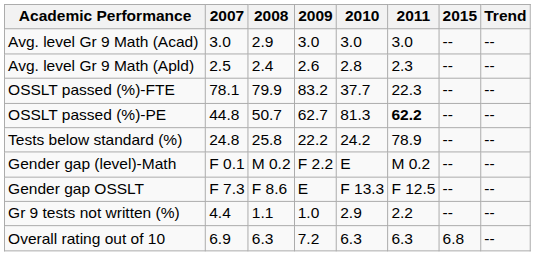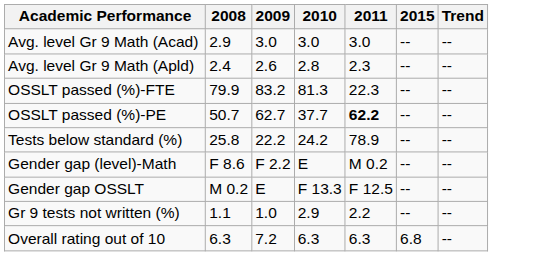- column: 2007 | 3.0 | 2.5 | 78.1 | 44.8 | 24.8 | F 0.1 | F 7.3 | 4.4 | 6.9
OSSLT passed (%)-FTE | 2010: 37.7 -> 81.3
OSSLT passed (%)-PE | 2010: 81.3 -> 37.7
Gender gap (level)-Math | 2008: M 0.2 -> F 8.6
Gender gap OSSLT | 2008: F 8.6 -> M 0.2
